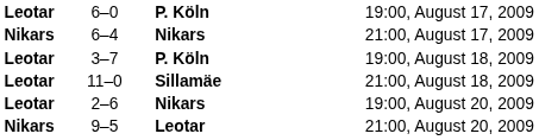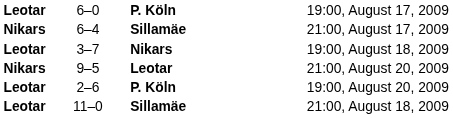21:00, August 17, 2009 | column 3: Nikars -> Sillamäe
19:00, August 18, 2009 | column 3: P. Köln -> Nikars
rows swapped: 21:00, August 18, 2009 <-> 21:00, August 20, 2009
19:00, August 20, 2009 | column 3: Nikars -> P. Köln
